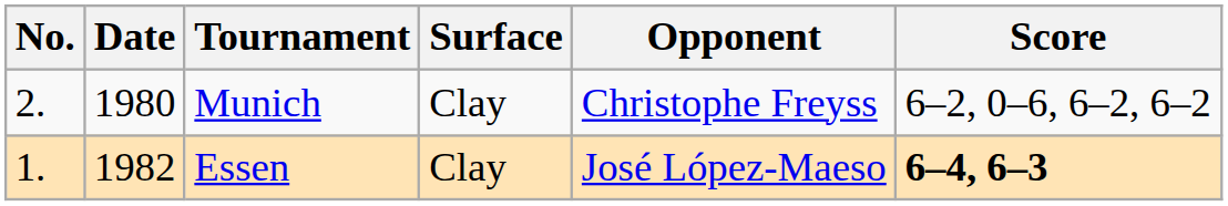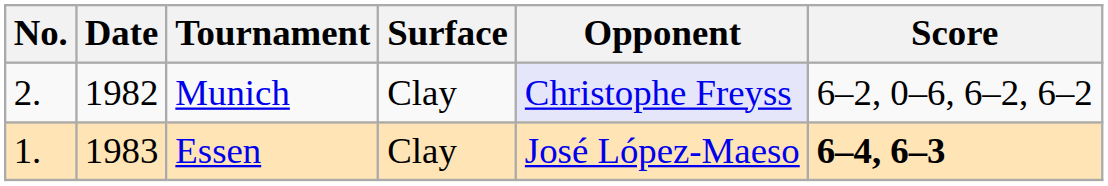Munich | Date: 1980 -> 1982
Munich | Opponent: no background -> lavender background
Essen | Date: 1982 -> 1983
